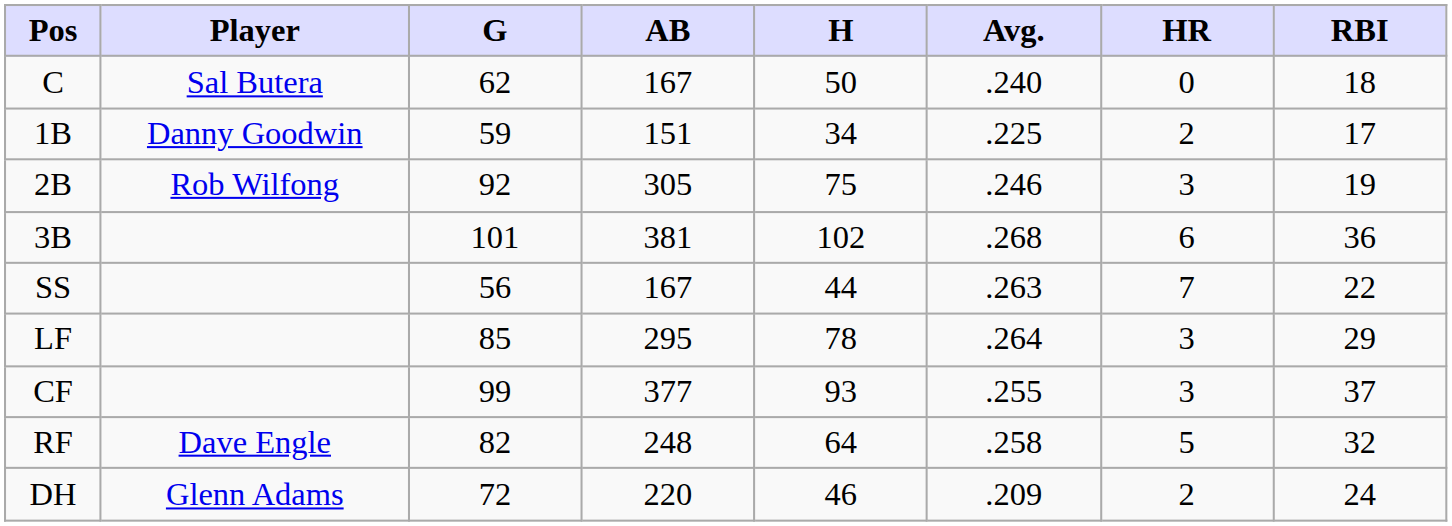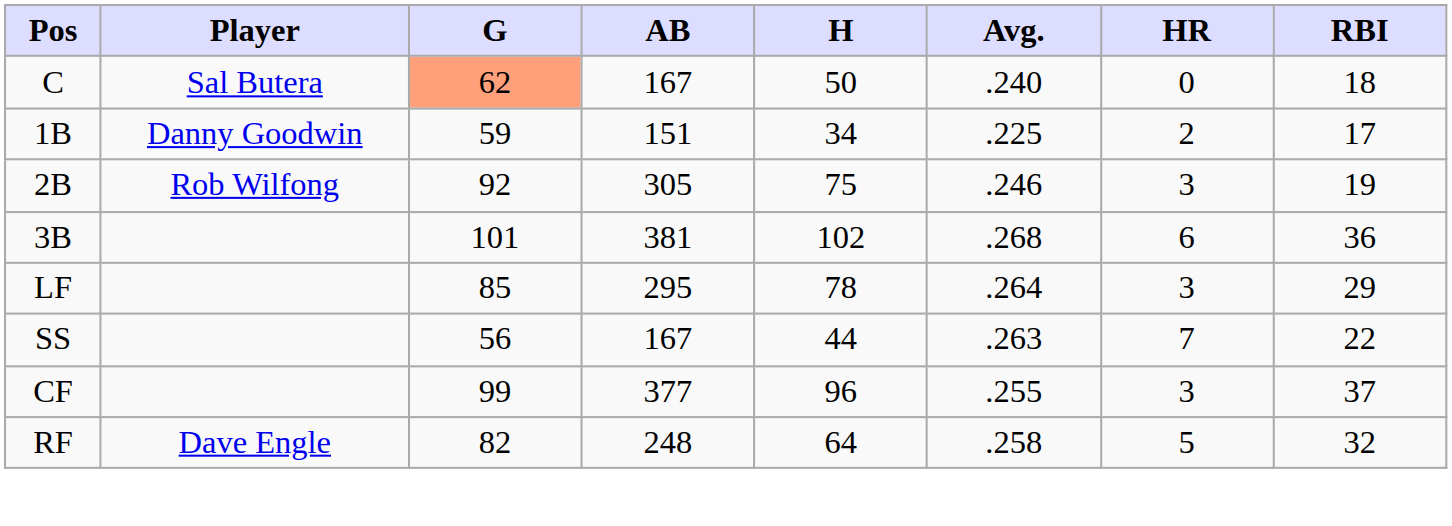C | G: no background -> lightsalmon background
rows swapped: SS <-> LF
CF | H: 93 -> 96
- row: DH | Glenn Adams | 72 | 220 | 46 | .209 | 2 | 24
